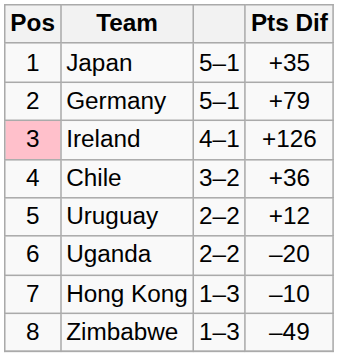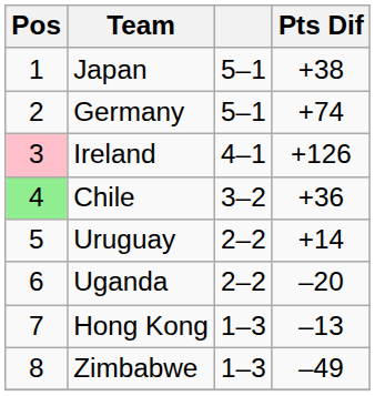Japan | Pts Dif: +35 -> +38
Germany | Pts Dif: +79 -> +74
Chile | Pos: no background -> lightgreen background
Uruguay | Pts Dif: +12 -> +14
Hong Kong | Pts Dif: –10 -> –13
